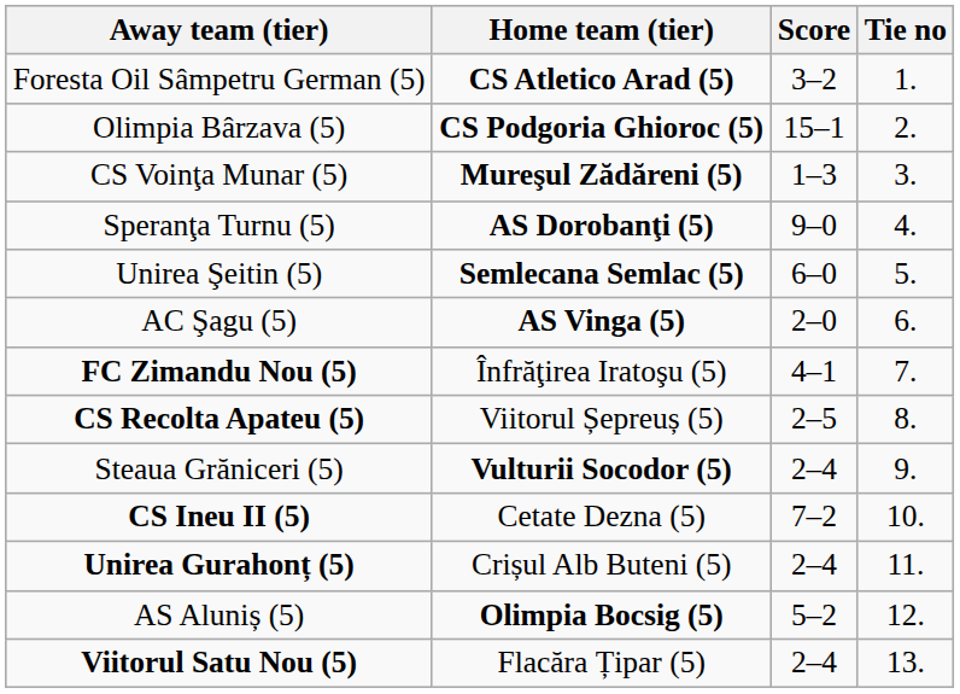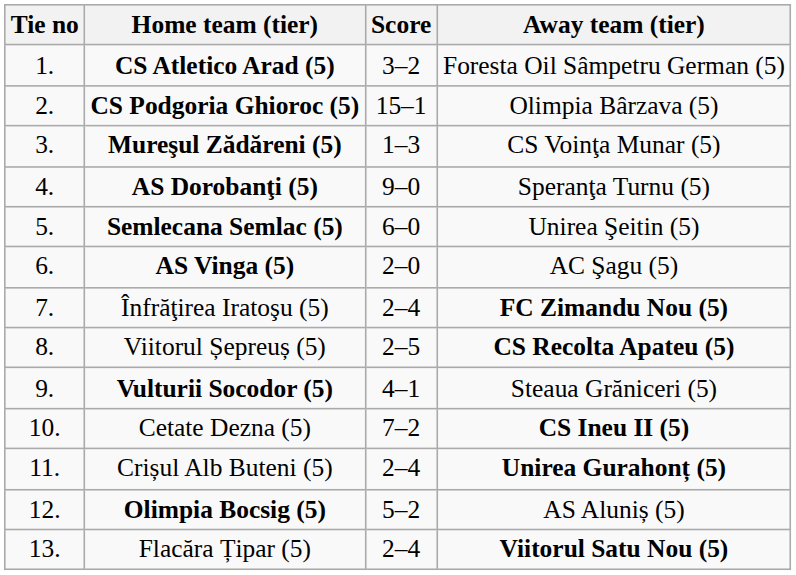columns swapped: Tie no <-> Away team (tier)
Înfrăţirea Iratoşu (5) | Score: 4–1 -> 2–4
Vulturii Socodor (5) | Score: 2–4 -> 4–1
